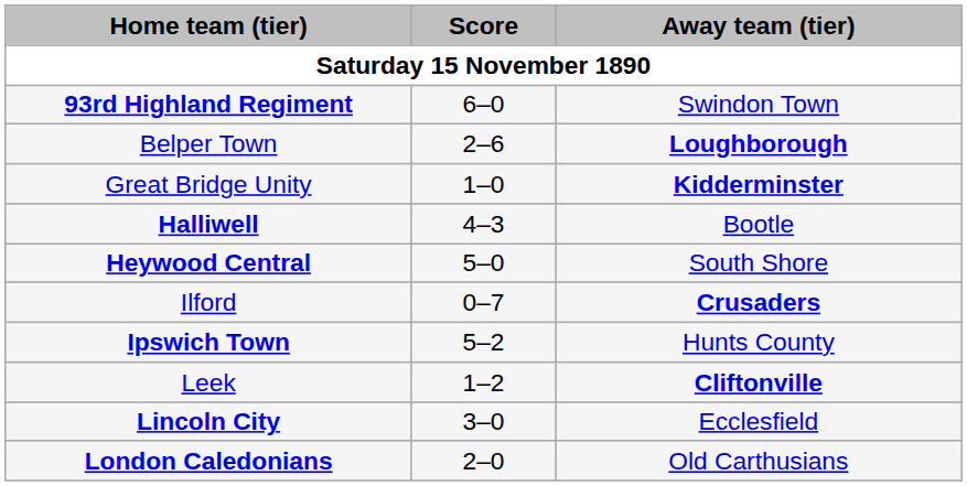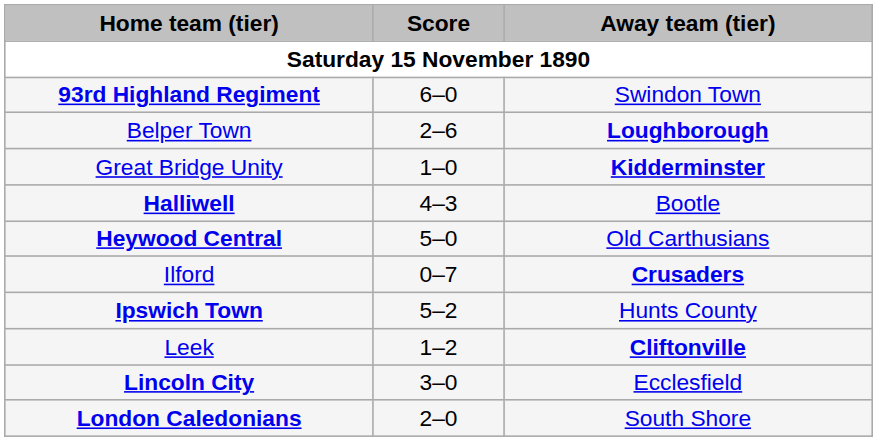Heywood Central | Away team (tier): South Shore -> Old Carthusians
London Caledonians | Away team (tier): Old Carthusians -> South Shore
